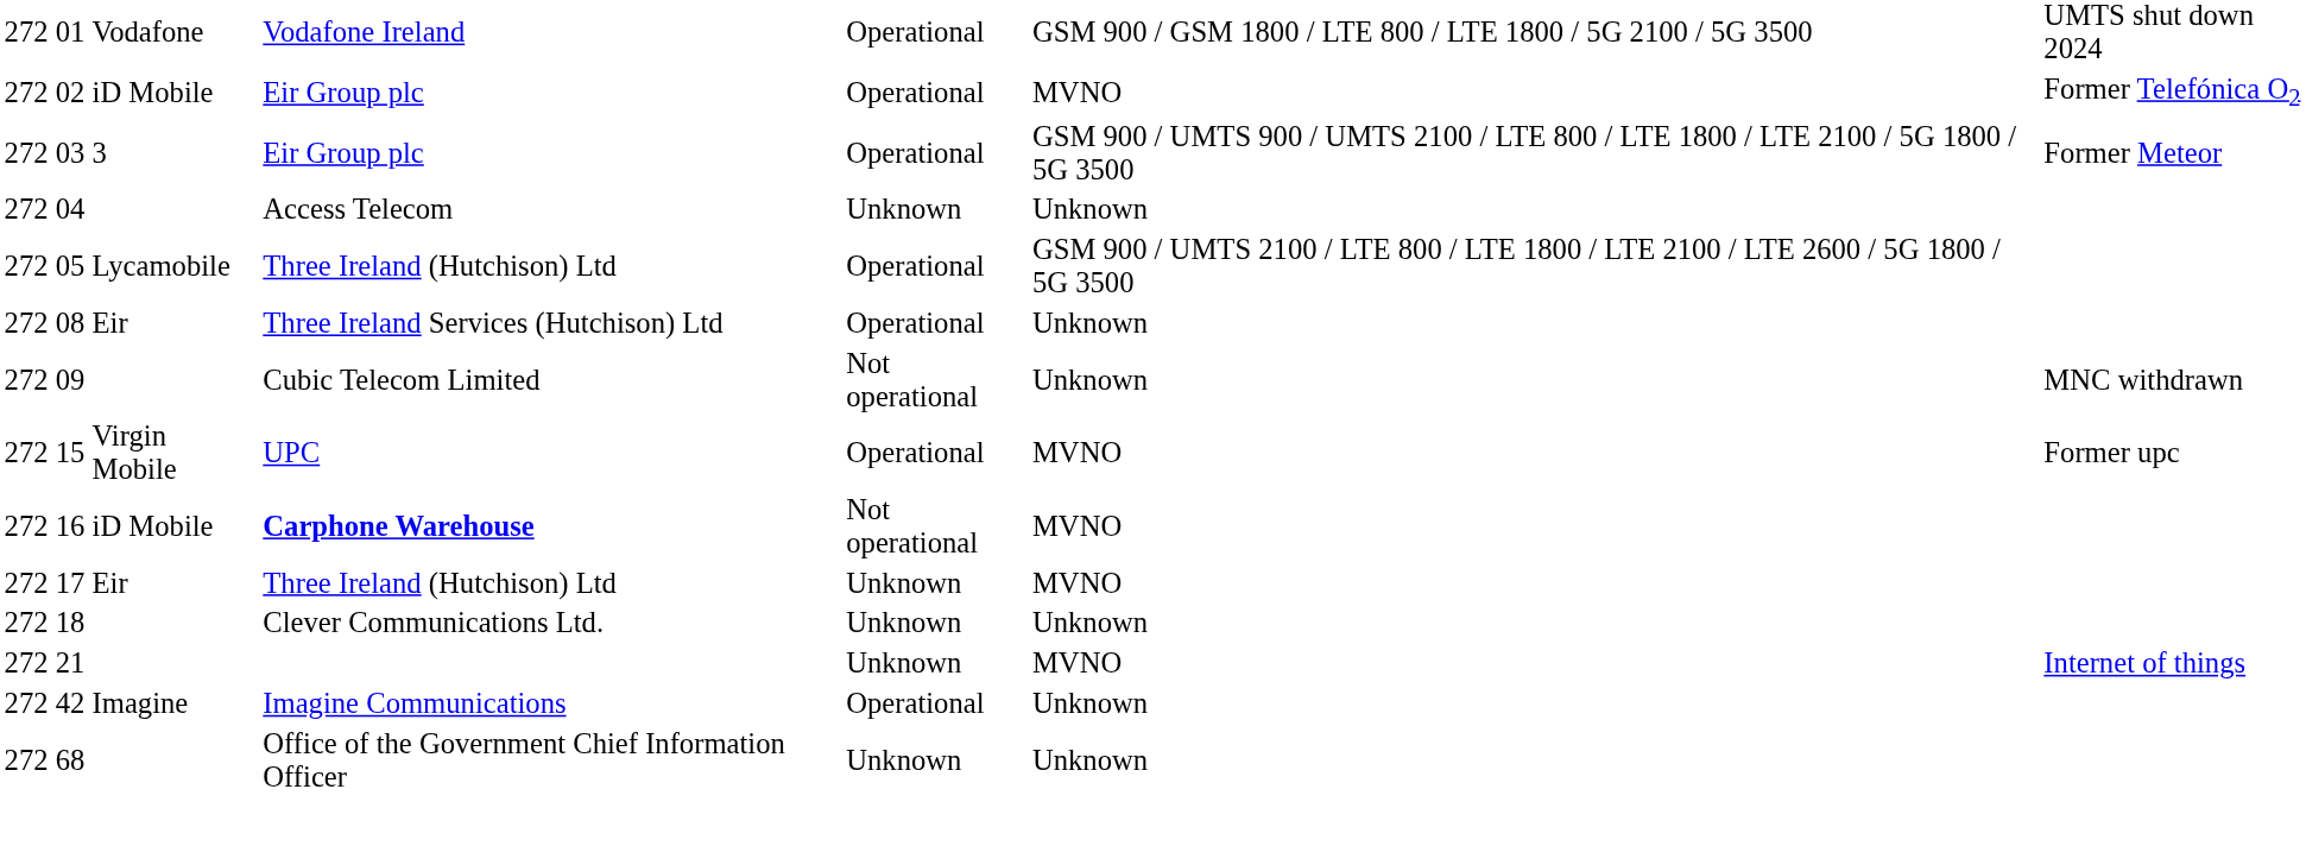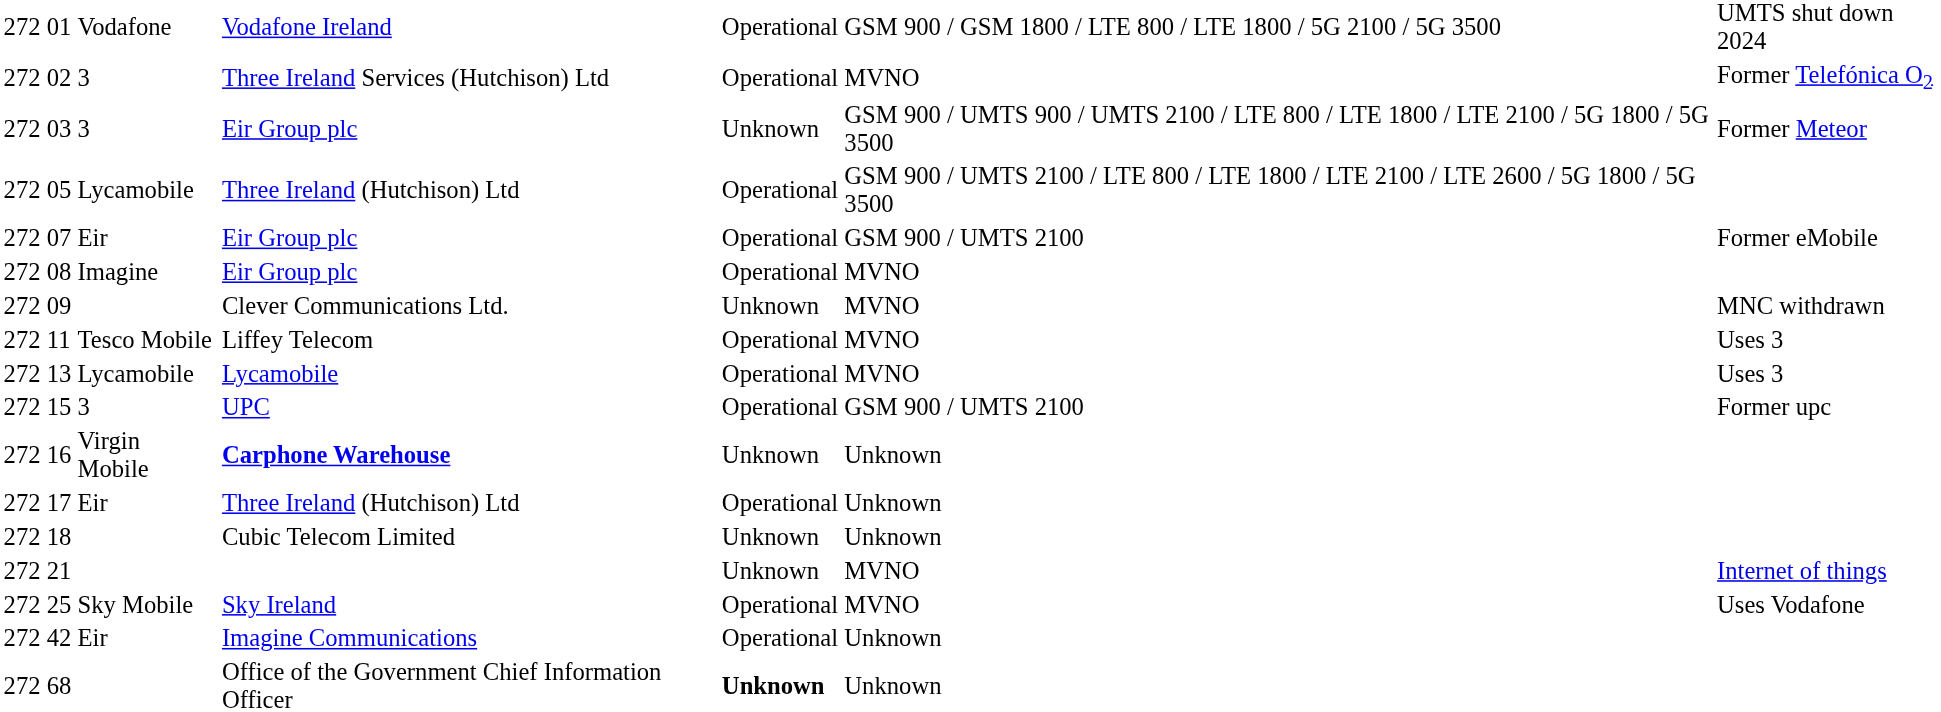02 | column 3: iD Mobile -> 3
02 | column 4: Eir Group plc -> Three Ireland Services (Hutchison) Ltd
03 | column 5: Operational -> Unknown
- row: 272 | 04 | Access Telecom | Unknown | Unknown
+ row: 272 | 07 | Eir | Eir Group plc | Operational | GSM 900 / UMTS 2100 | Former eMobile
08 | column 3: Eir -> Imagine
08 | column 4: Three Ireland Services (Hutchison) Ltd -> Eir Group plc
08 | column 6: Unknown -> MVNO
09 | column 4: Cubic Telecom Limited -> Clever Communications Ltd.
09 | column 5: Not operational -> Unknown
09 | column 6: Unknown -> MVNO
+ row: 272 | 11 | Tesco Mobile | Liffey Telecom | Operational | MVNO | Uses 3
+ row: 272 | 13 | Lycamobile | Lycamobile | Operational | MVNO | Uses 3
15 | column 3: Virgin Mobile -> 3
15 | column 6: MVNO -> GSM 900 / UMTS 2100
16 | column 3: iD Mobile -> Virgin Mobile
16 | column 5: Not operational -> Unknown
16 | column 6: MVNO -> Unknown
17 | column 5: Unknown -> Operational
17 | column 6: MVNO -> Unknown
18 | column 4: Clever Communications Ltd. -> Cubic Telecom Limited
+ row: 272 | 25 | Sky Mobile | Sky Ireland | Operational | MVNO | Uses Vodafone
42 | column 3: Imagine -> Eir
68 | column 5: normal -> bold
